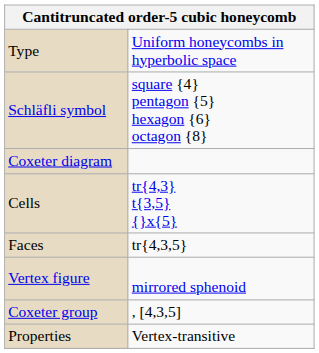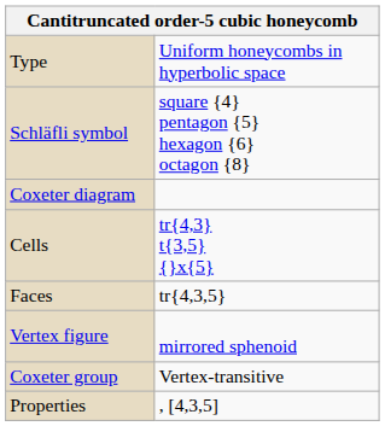Coxeter group | column 2: , [4,3,5] -> Vertex-transitive
Properties | column 2: Vertex-transitive -> , [4,3,5]
